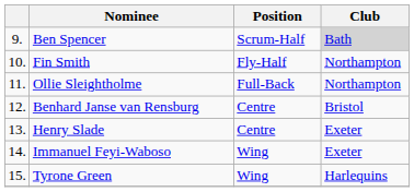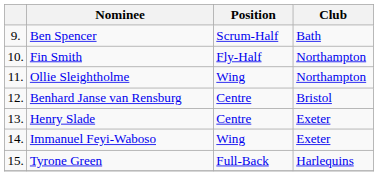Ben Spencer | Club: lightgrey background -> no background
Ollie Sleightholme | Position: Full-Back -> Wing
Tyrone Green | Position: Wing -> Full-Back
